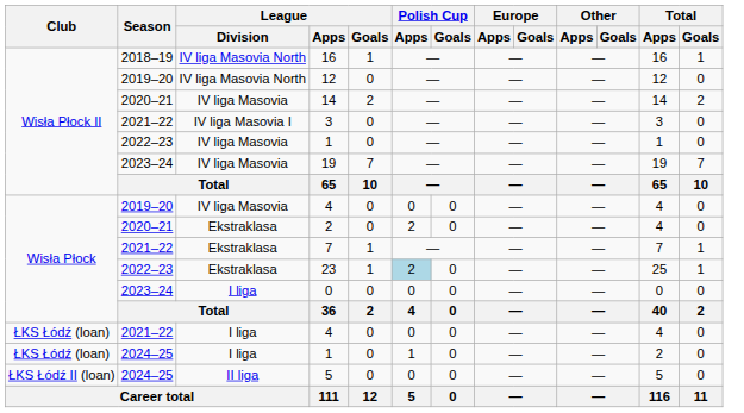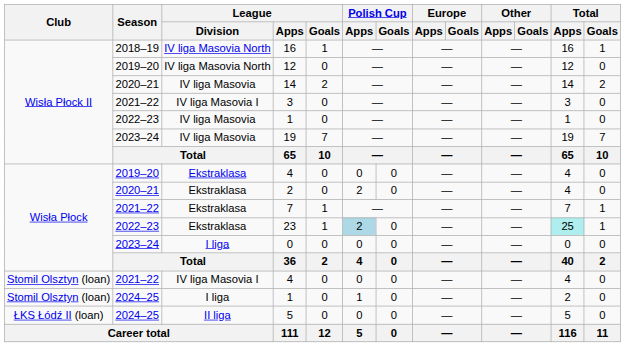2019–20 / 4 | League / Division: IV liga Masovia -> Ekstraklasa
23 | Total / Apps: no background -> paleturquoise background
2021–22 / 4 | Club: ŁKS Łódź (loan) -> Stomil Olsztyn (loan)
2021–22 / 4 | League / Division: I liga -> IV liga Masovia I
2024–25 / 1 | Club: ŁKS Łódź (loan) -> Stomil Olsztyn (loan)
